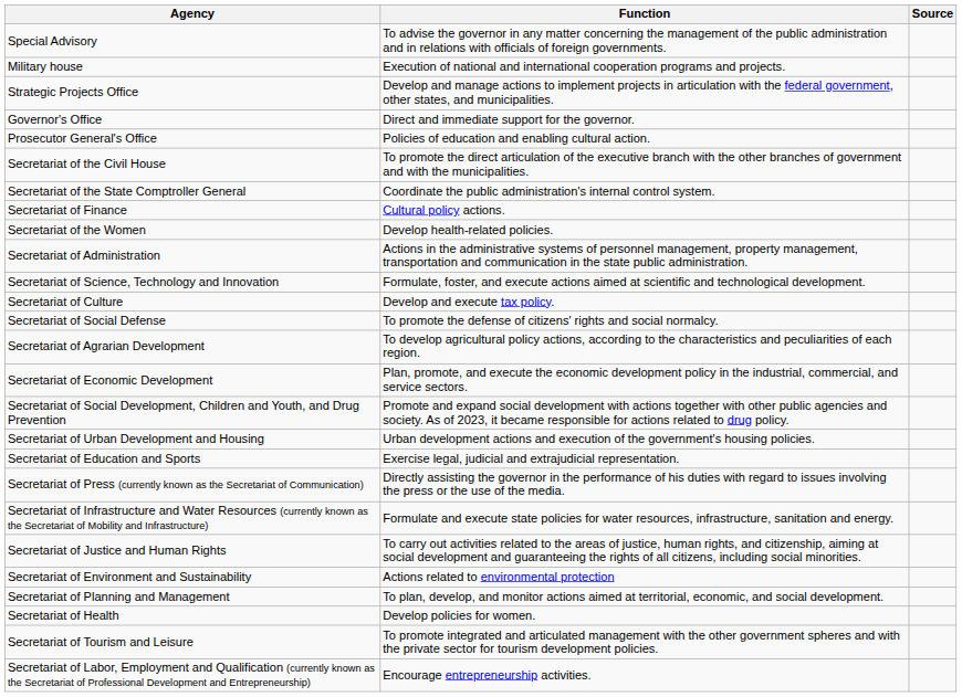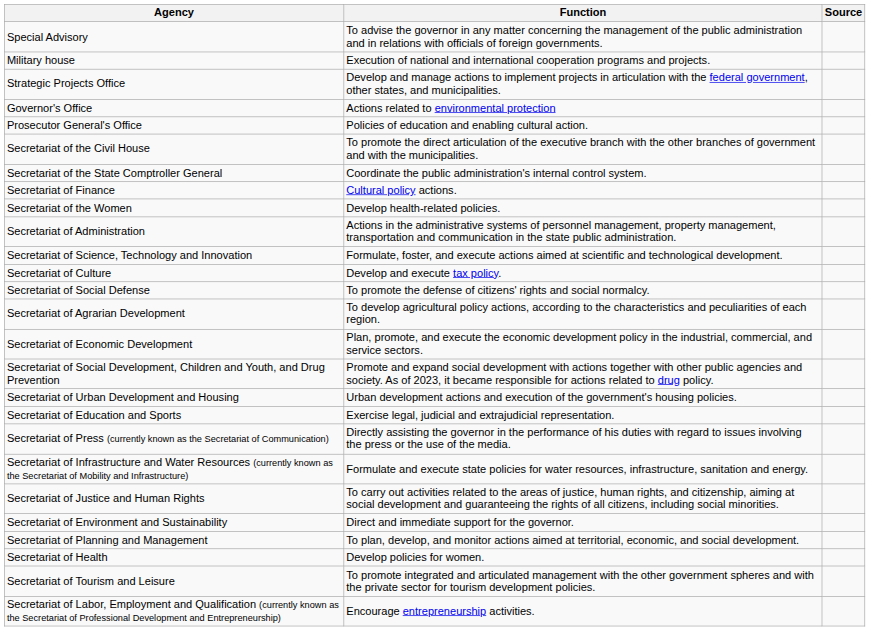Governor's Office | Function: Direct and immediate support for the governor. -> Actions related to environmental protection
Secretariat of Environment and Sustainability | Function: Actions related to environmental protection -> Direct and immediate support for the governor.
